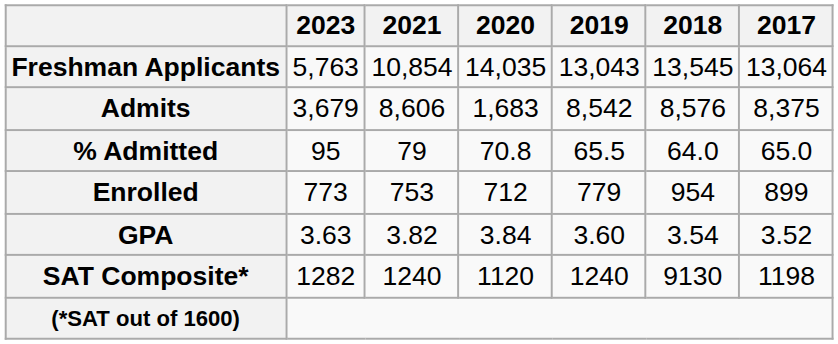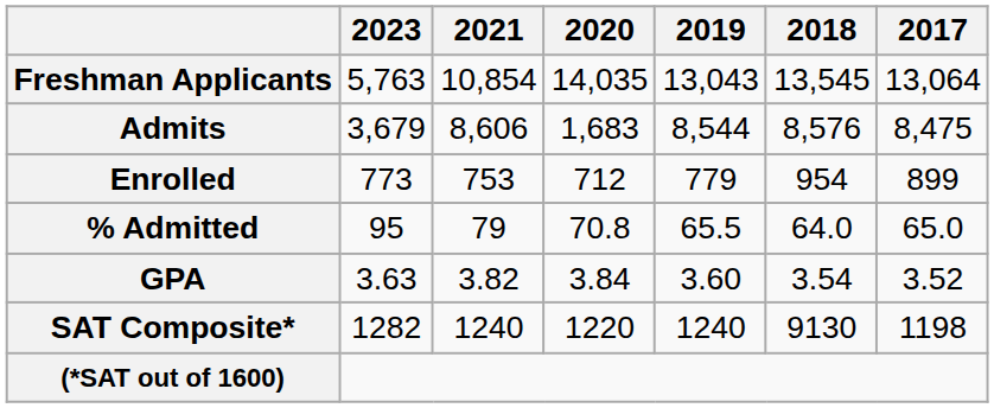Admits | 2019: 8,542 -> 8,544
Admits | 2017: 8,375 -> 8,475
rows swapped: % Admitted <-> Enrolled
SAT Composite* | 2020: 1120 -> 1220
